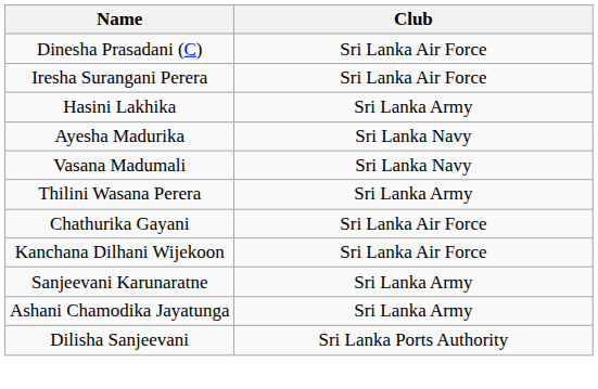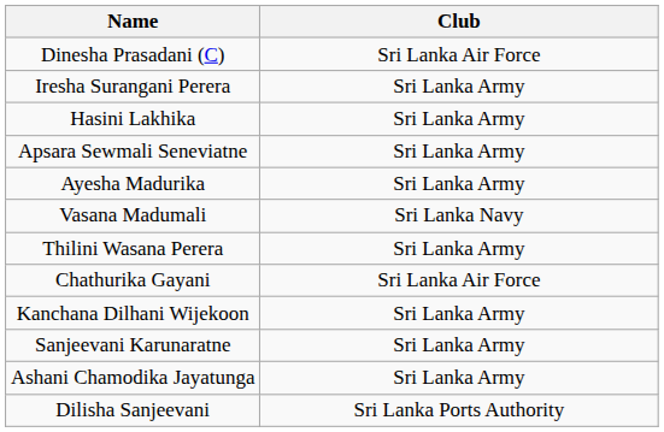Iresha Surangani Perera | Club: Sri Lanka Air Force -> Sri Lanka Army
+ row: Apsara Sewmali Seneviatne | Sri Lanka Army
Ayesha Madurika | Club: Sri Lanka Navy -> Sri Lanka Army
Kanchana Dilhani Wijekoon | Club: Sri Lanka Air Force -> Sri Lanka Army
